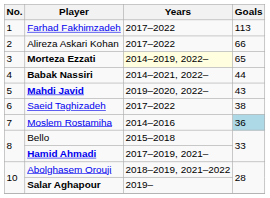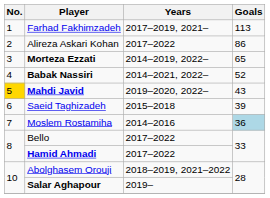Farhad Fakhimzadeh | Years: 2017–2022 -> 2017–2019, 2021–
Alireza Askari Kohan | Goals: 66 -> 86
Morteza Ezzati | Years: lightyellow background -> no background
Babak Nassiri | Goals: 44 -> 52
Mahdi Javid | No.: no background -> gold background
Saeid Taghizadeh | Years: 2017–2022 -> 2015–2018
Saeid Taghizadeh | Goals: 38 -> 39
Bello | Years: 2015–2018 -> 2017–2022
Hamid Ahmadi | Years: 2017–2019, 2021– -> 2017–2022
